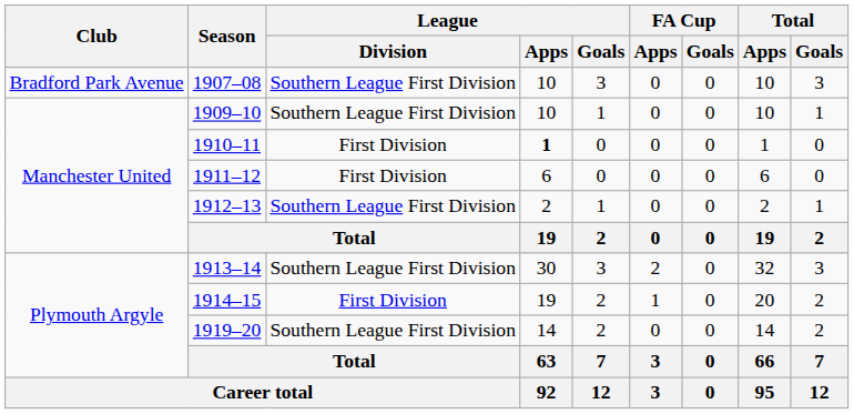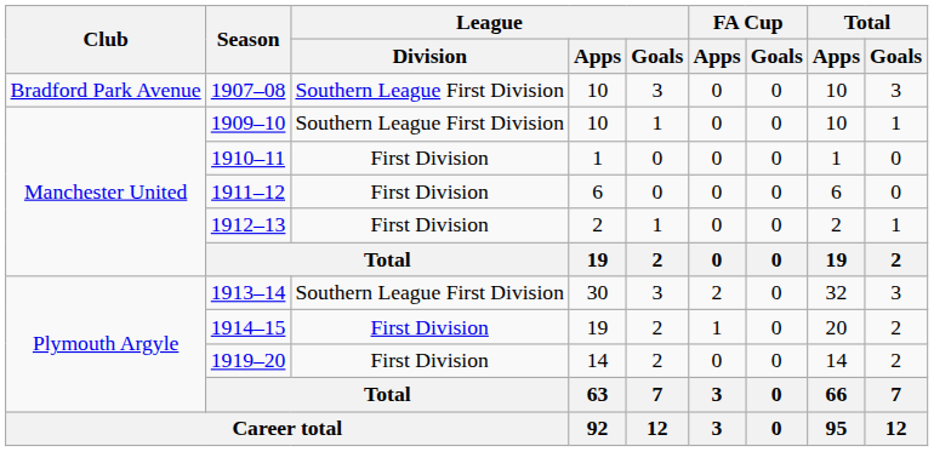1910–11 | League / Apps: bold -> normal
1912–13 | League / Division: Southern League First Division -> First Division
1919–20 | League / Division: Southern League First Division -> First Division
